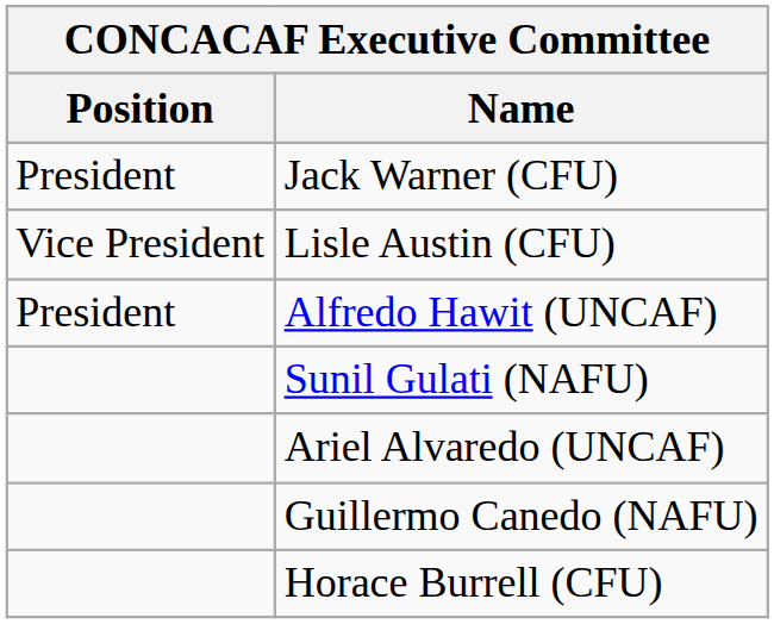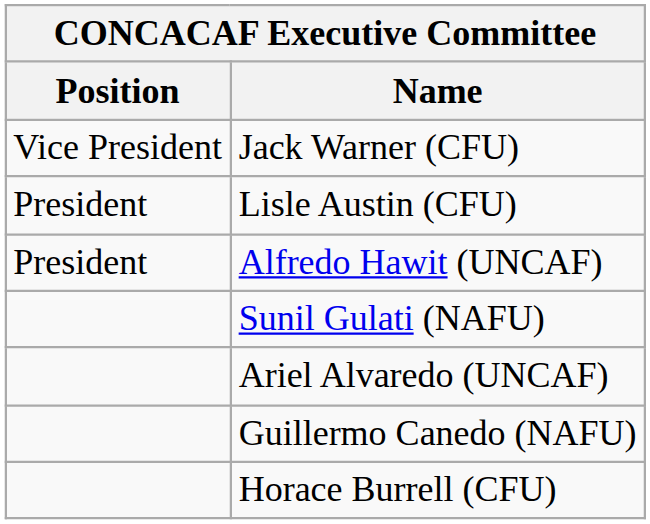Jack Warner (CFU) | Position: President -> Vice President
Lisle Austin (CFU) | Position: Vice President -> President
